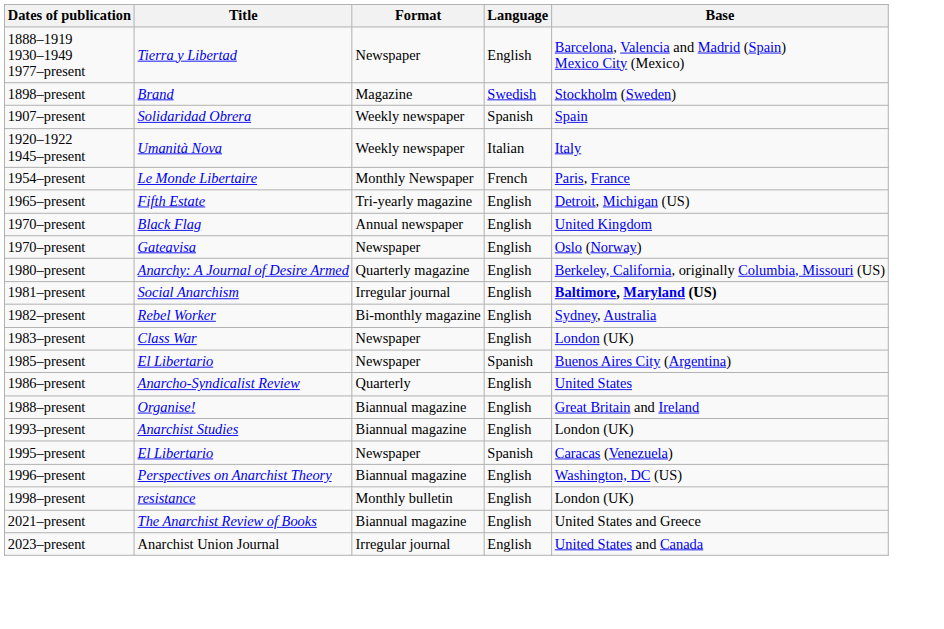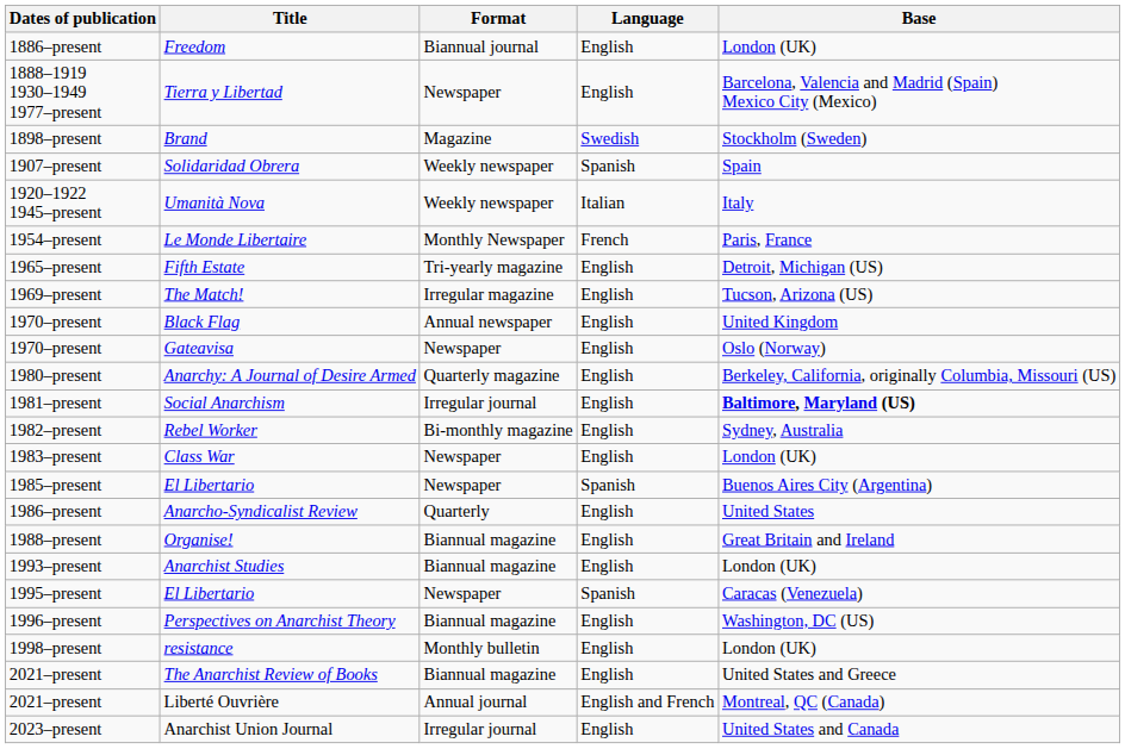+ row: 1886–present | Freedom | Biannual journal | English | London (UK)
+ row: 1969–present | The Match! | Irregular magazine | English | Tucson, Arizona (US)
+ row: 2021–present | Liberté Ouvrière | Annual journal | English and French | Montreal, QC (Canada)
